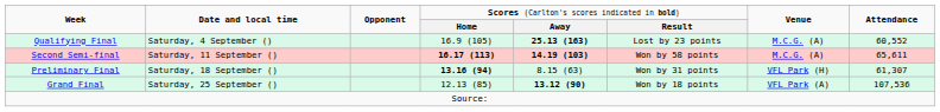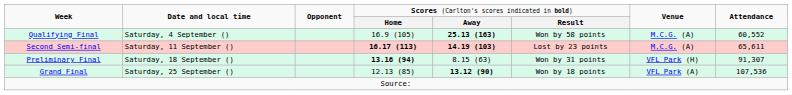Qualifying Final | column 6: Lost by 23 points -> Won by 58 points
Second Semi-final | column 6: Won by 58 points -> Lost by 23 points
Preliminary Final | column 8: 61,307 -> 91,307
